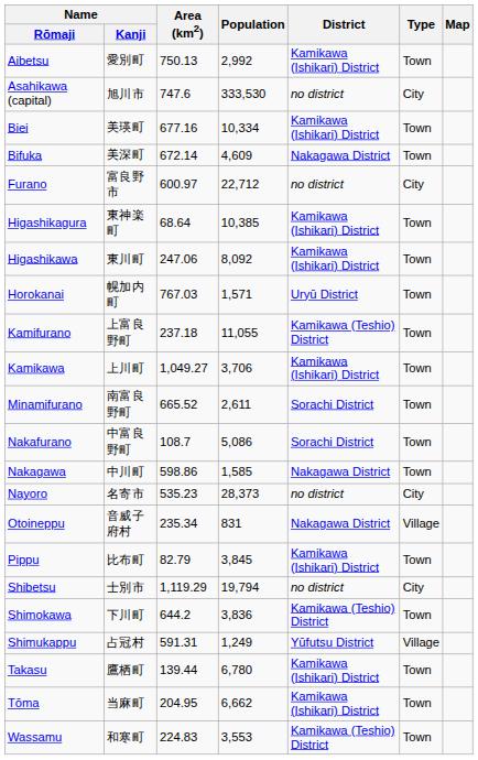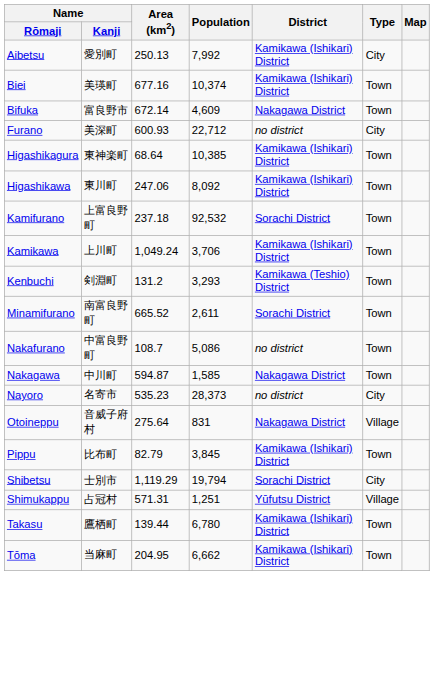Aibetsu | Area (km2): 750.13 -> 250.13
Aibetsu | Population: 2,992 -> 7,992
Aibetsu | Type: Town -> City
- row: Asahikawa (capital) | 旭川市 | 747.6 | 333,530 | no district | City
Biei | Population: 10,334 -> 10,374
Bifuka | Name / Kanji: 美深町 -> 富良野市
Furano | Name / Kanji: 富良野市 -> 美深町
Furano | Area (km2): 600.97 -> 600.93
- row: Horokanai | 幌加内町 | 767.03 | 1,571 | Uryū District | Town
Kamifurano | Population: 11,055 -> 92,532
Kamifurano | District: Kamikawa (Teshio) District -> Sorachi District
Kamikawa | Area (km2): 1,049.27 -> 1,049.24
+ row: Kenbuchi | 剣淵町 | 131.2 | 3,293 | Kamikawa (Teshio) District | Town
Nakafurano | District: Sorachi District -> no district
Nakagawa | Area (km2): 598.86 -> 594.87
Otoineppu | Area (km2): 235.34 -> 275.64
Shibetsu | District: no district -> Sorachi District
- row: Shimokawa | 下川町 | 644.2 | 3,836 | Kamikawa (Teshio) District | Town
Shimukappu | Area (km2): 591.31 -> 571.31
Shimukappu | Population: 1,249 -> 1,251
- row: Wassamu | 和寒町 | 224.83 | 3,553 | Kamikawa (Teshio) District | Town
